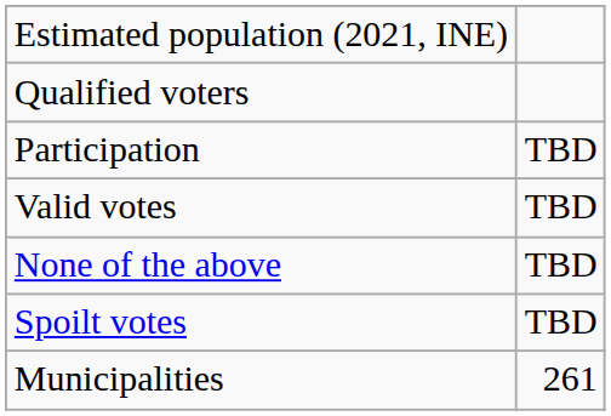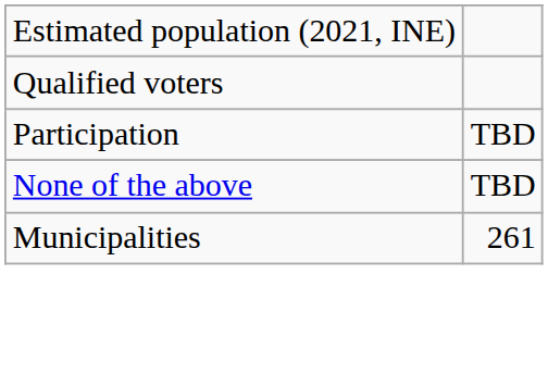- row: Valid votes | TBD
- row: Spoilt votes | TBD
